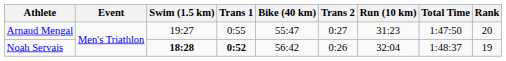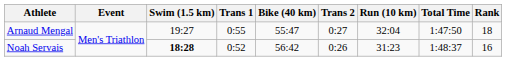Arnaud Mengal | Run (10 km): 31:23 -> 32:04
Arnaud Mengal | Rank: 20 -> 18
Noah Servais | Trans 1: bold -> normal
Noah Servais | Run (10 km): 32:04 -> 31:23
Noah Servais | Rank: 19 -> 16
